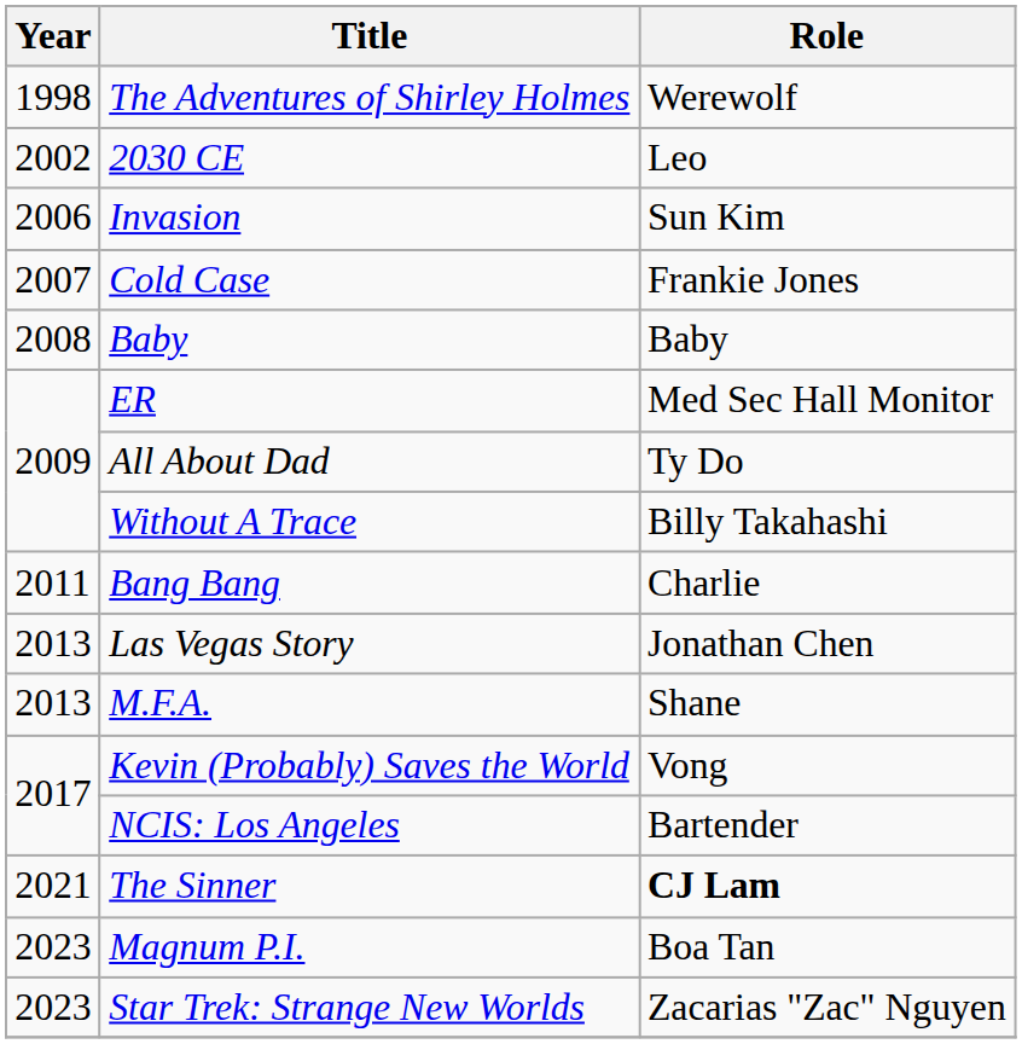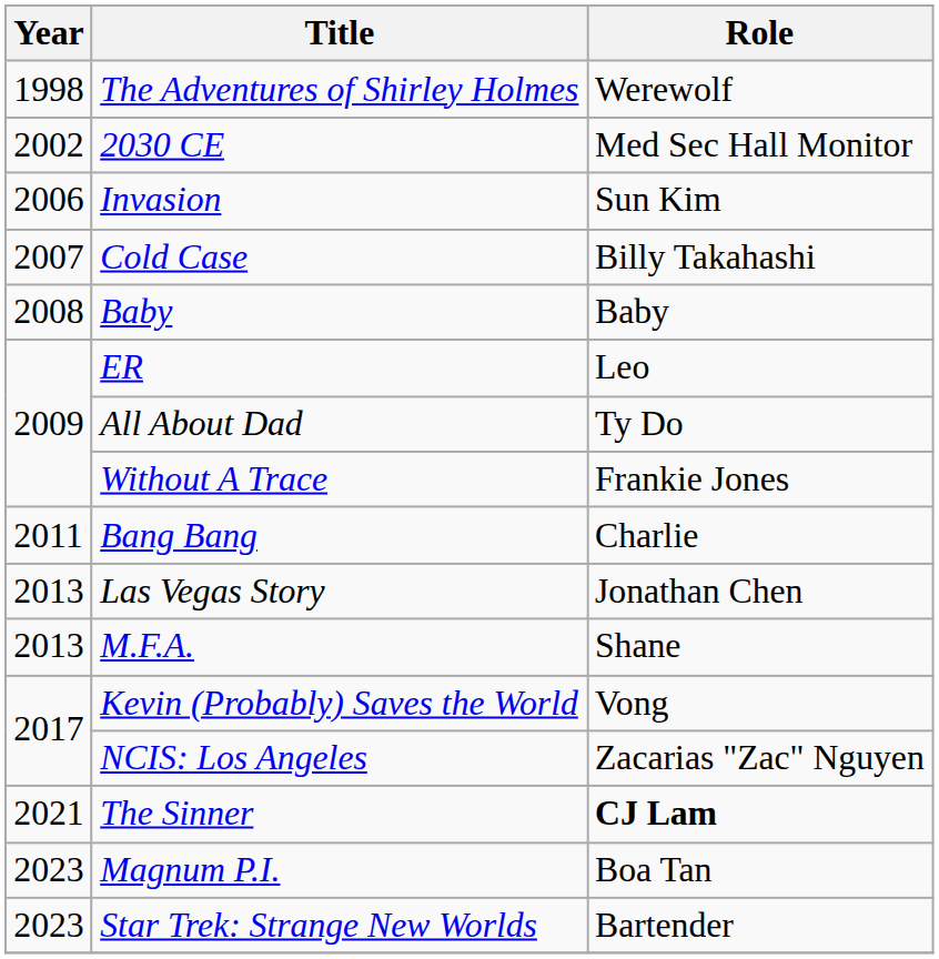2030 CE | Role: Leo -> Med Sec Hall Monitor
Cold Case | Role: Frankie Jones -> Billy Takahashi
ER | Role: Med Sec Hall Monitor -> Leo
Without A Trace | Role: Billy Takahashi -> Frankie Jones
NCIS: Los Angeles | Role: Bartender -> Zacarias "Zac" Nguyen
Star Trek: Strange New Worlds | Role: Zacarias "Zac" Nguyen -> Bartender
